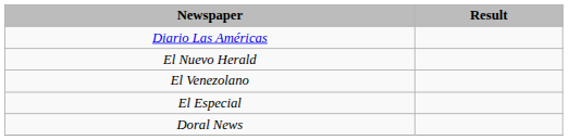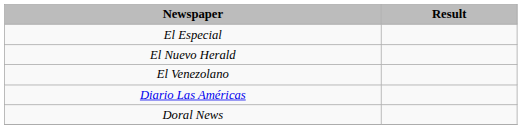rows swapped: El Especial <-> Diario Las Américas
